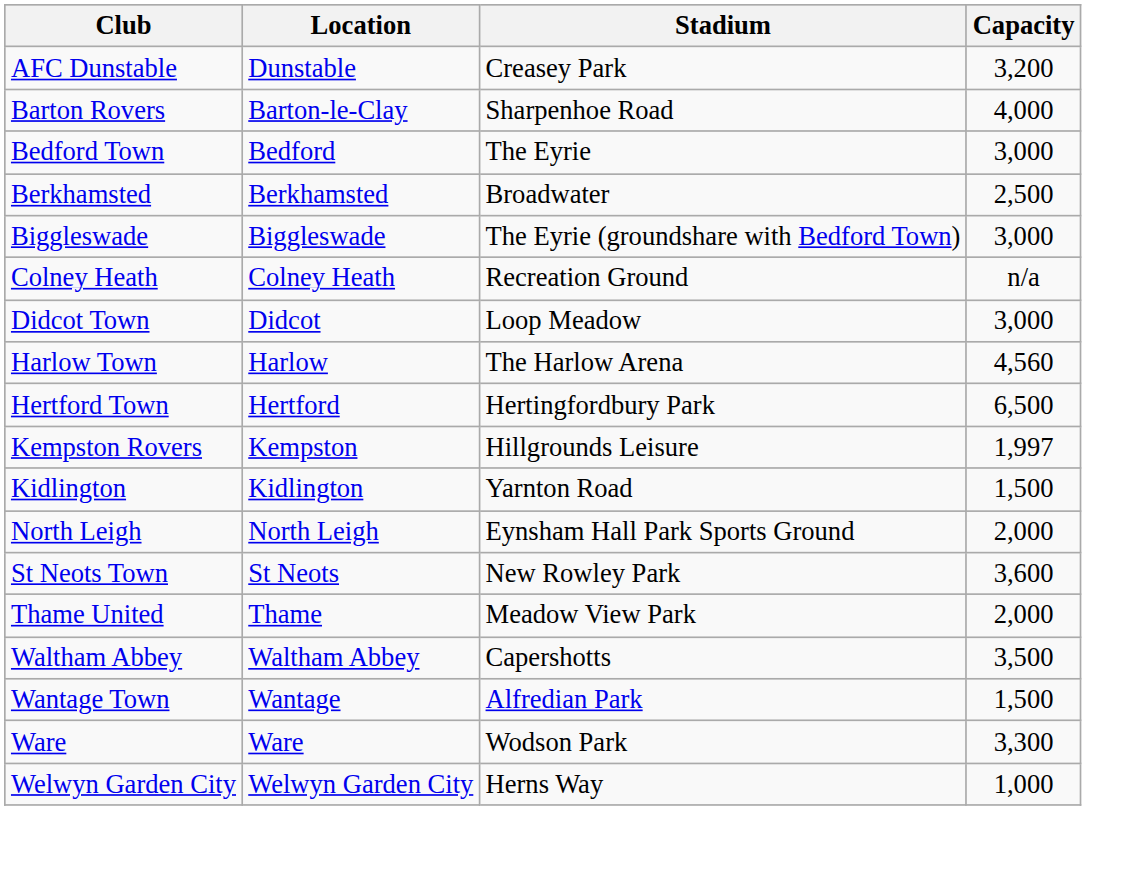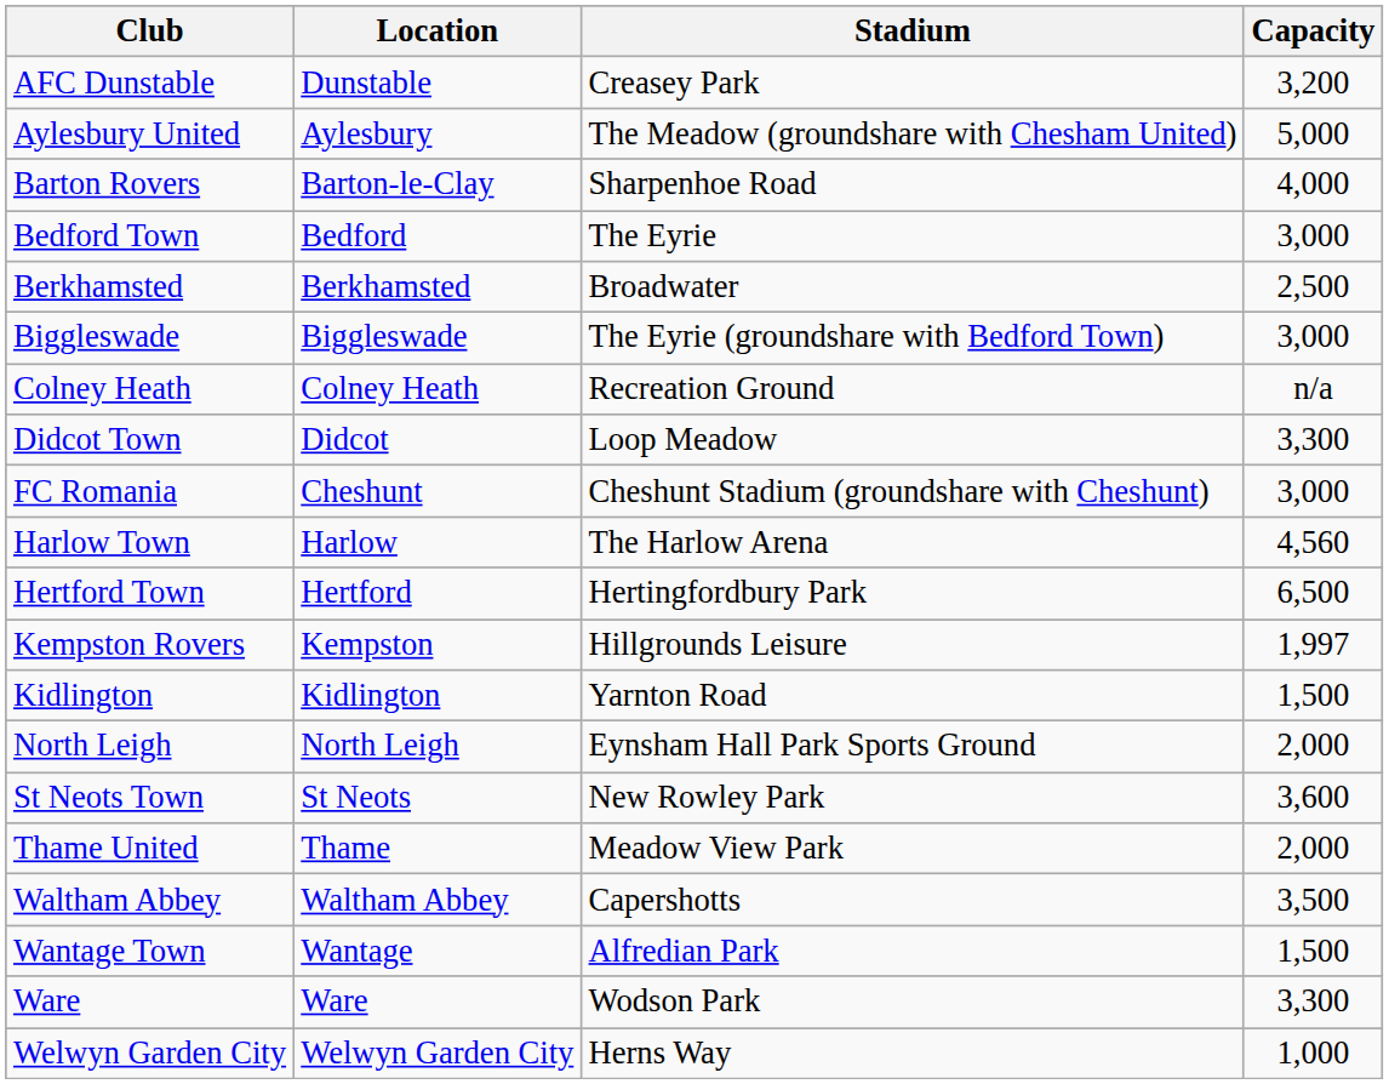+ row: Aylesbury United | Aylesbury | The Meadow (groundshare with Chesham United) | 5,000
Didcot Town | Capacity: 3,000 -> 3,300
+ row: FC Romania | Cheshunt | Cheshunt Stadium (groundshare with Cheshunt) | 3,000
